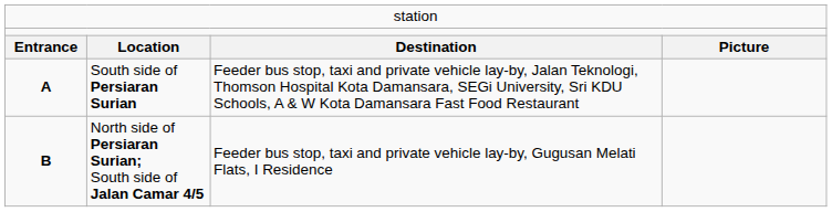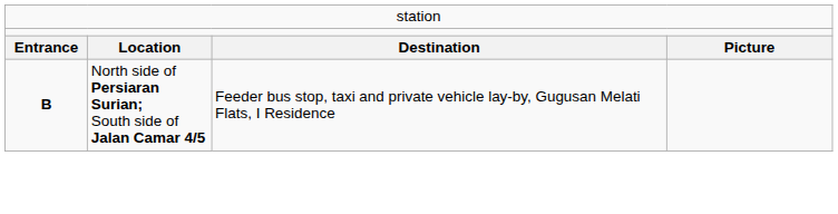- row: A | South side of Persiaran Surian | Feeder bus stop, taxi and private vehicle lay-by, Jalan Teknologi, Thomson Hospital Kota Damansara, SEGi University, Sri KDU Schools, A & W Kota Damansara Fast Food Restaurant
